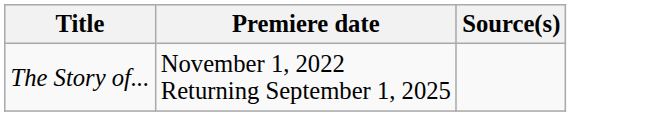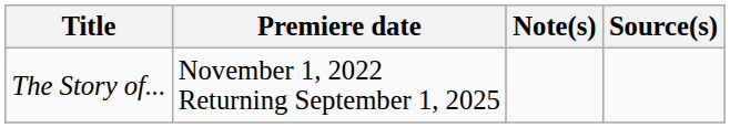+ column: Note(s)
